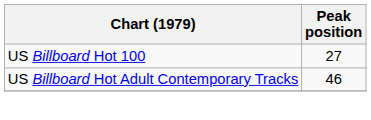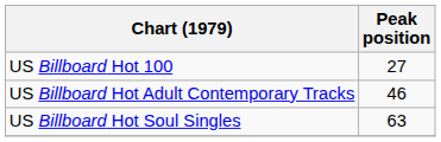+ row: US Billboard Hot Soul Singles | 63
